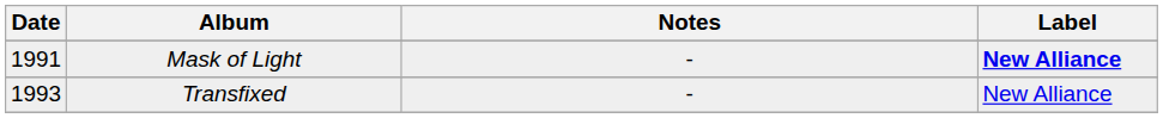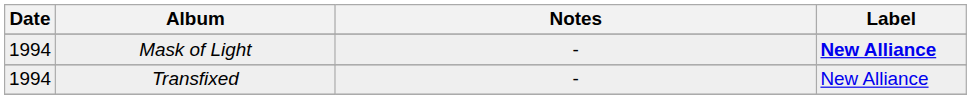Mask of Light | Date: 1991 -> 1994
Transfixed | Date: 1993 -> 1994
